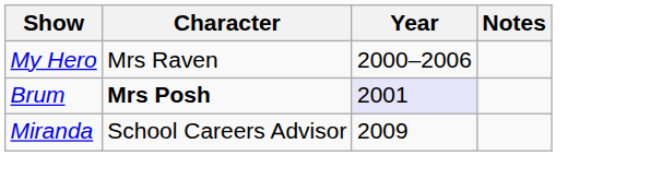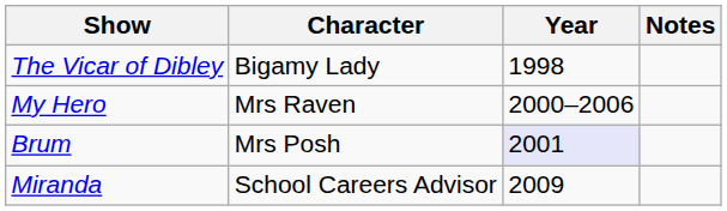+ row: The Vicar of Dibley | Bigamy Lady | 1998
Brum | Character: bold -> normal
